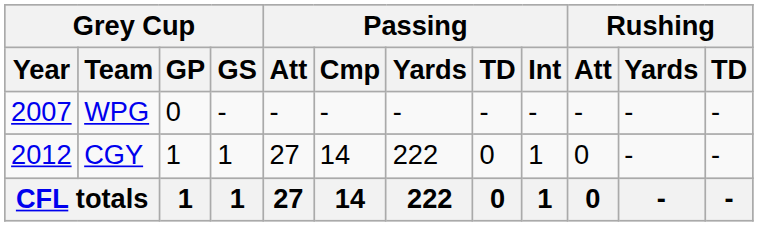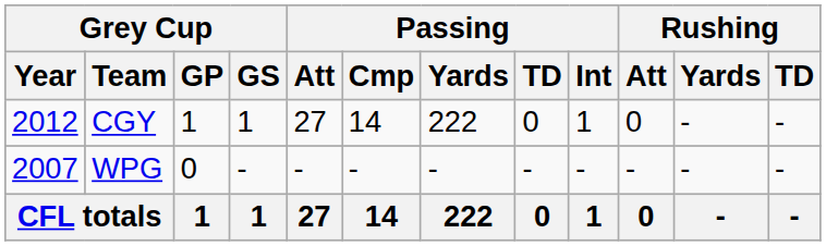rows swapped: WPG <-> CGY
